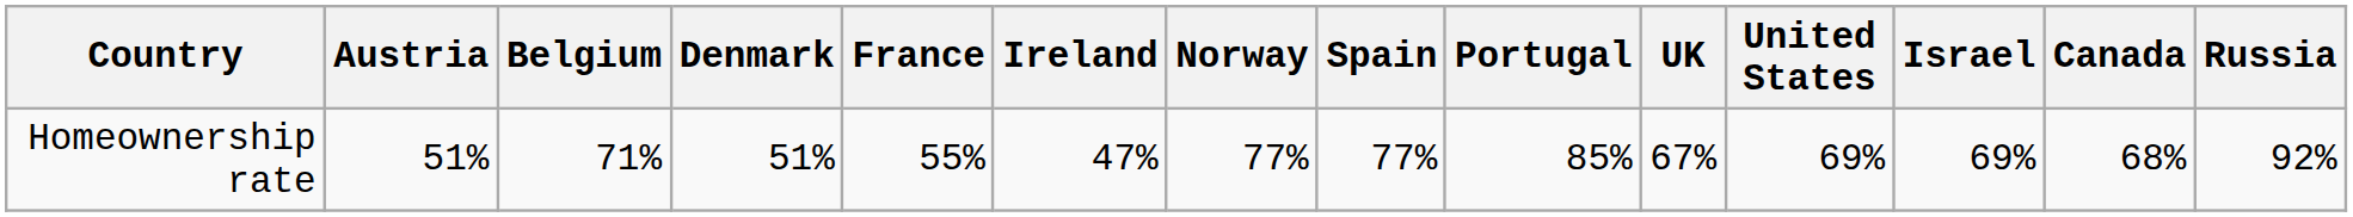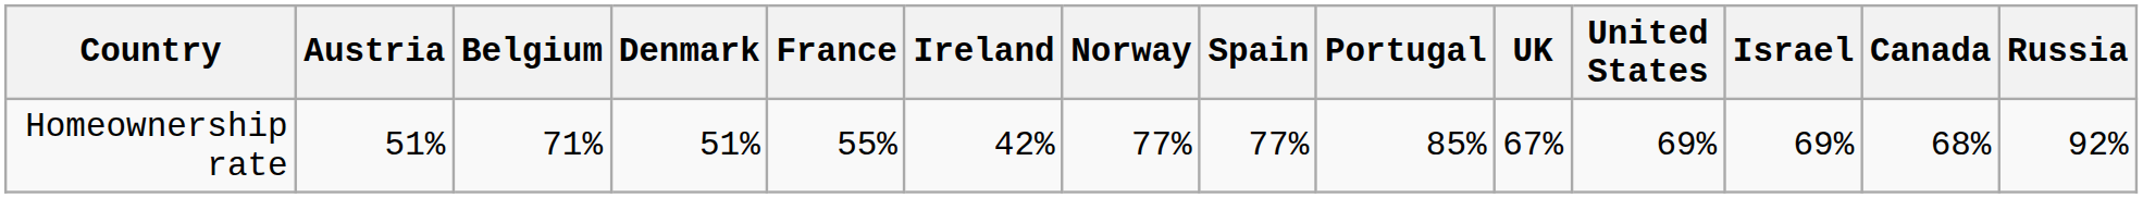Homeownership rate | Ireland: 47% -> 42%
